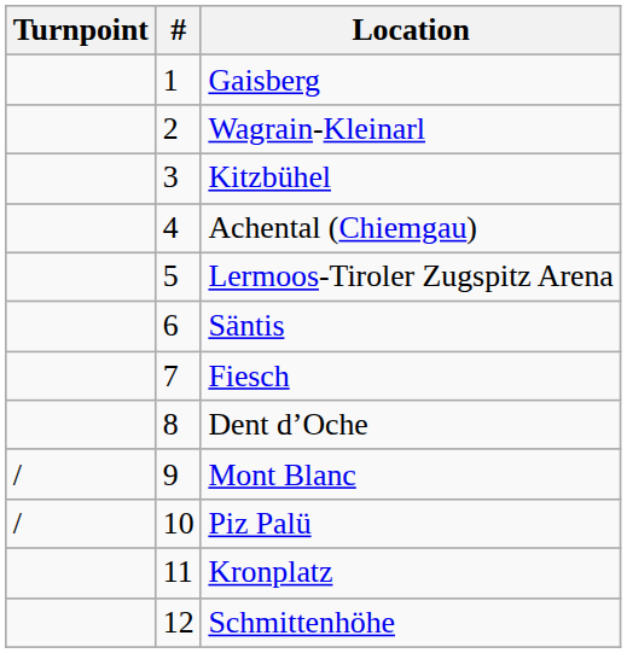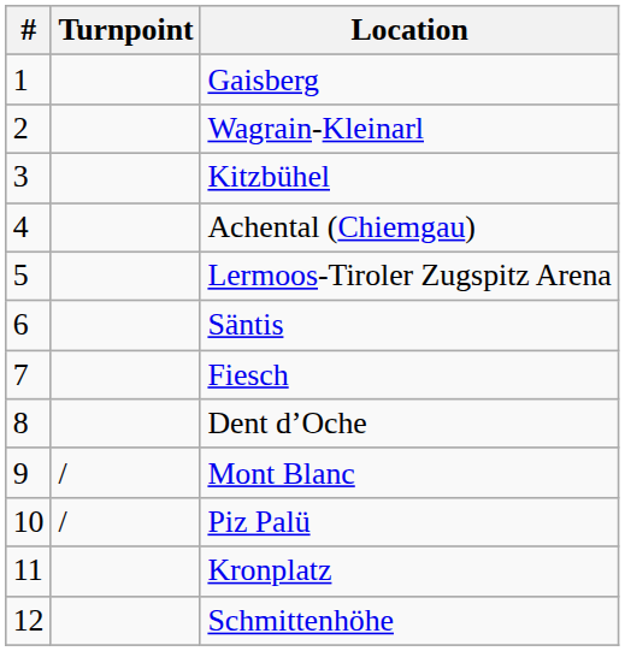columns swapped: # <-> Turnpoint
